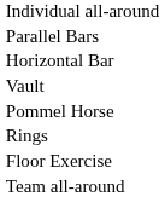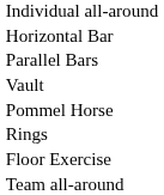rows swapped: Horizontal Bar <-> Parallel Bars
